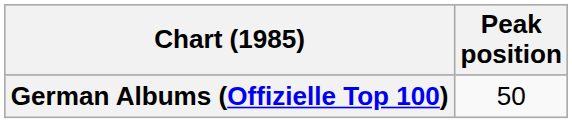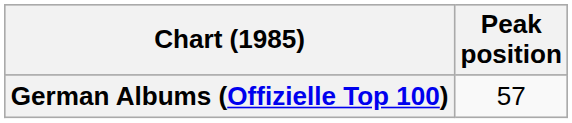German Albums (Offizielle Top 100) | Peak position: 50 -> 57
